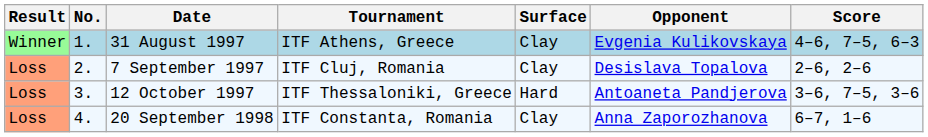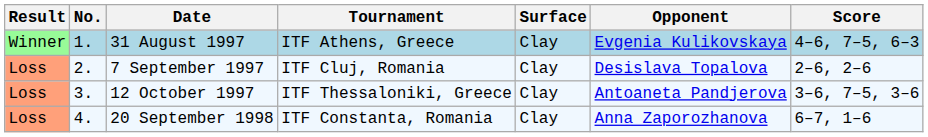12 October 1997 | Surface: Hard -> Clay
